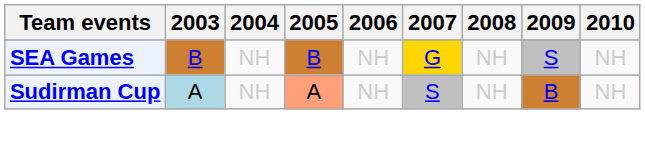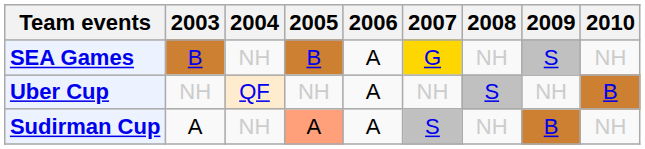SEA Games | 2006: NH -> A
+ row: Uber Cup | NH | QF | NH | A | NH | S | NH | B
Sudirman Cup | 2003: lightblue background -> no background
Sudirman Cup | 2006: NH -> A
